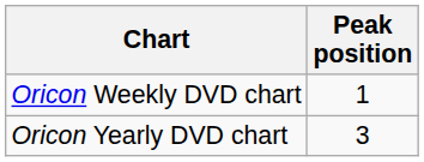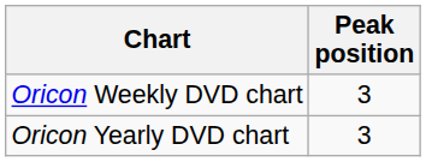Oricon Weekly DVD chart | Peak position: 1 -> 3
